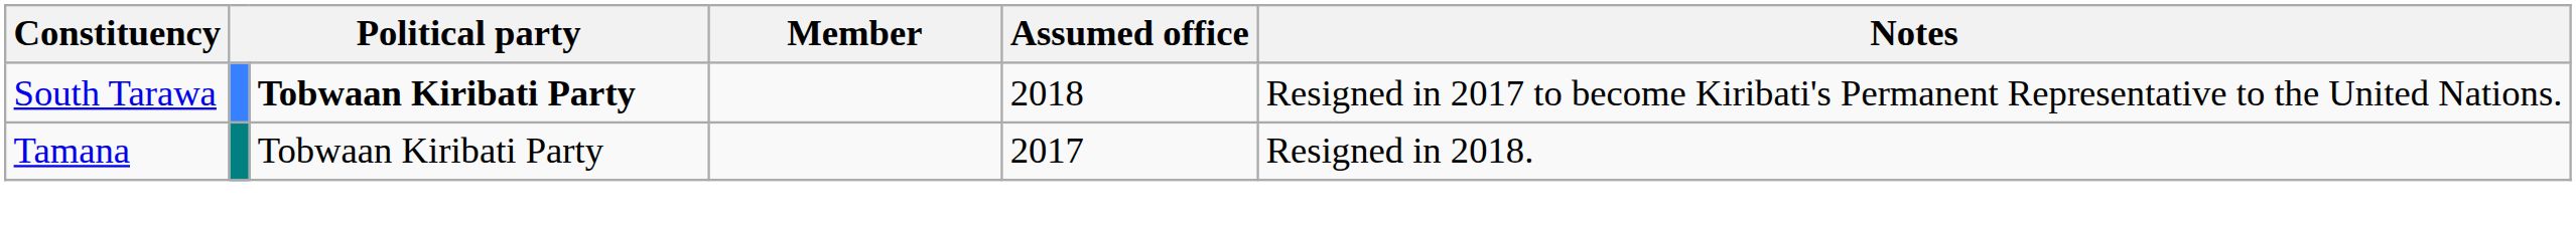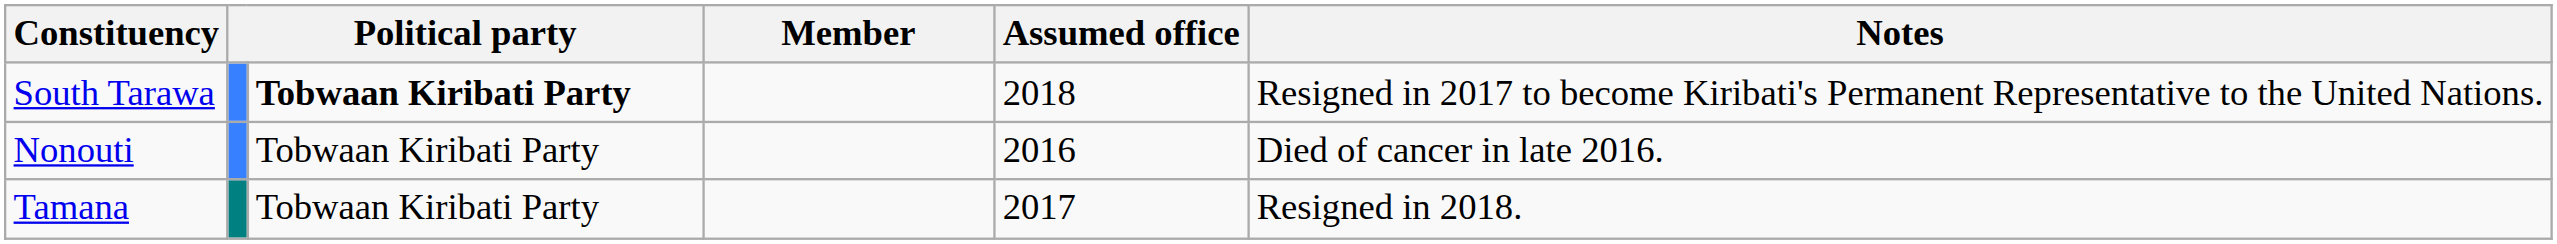+ row: Nonouti | Tobwaan Kiribati Party | 2016 | Died of cancer in late 2016.
